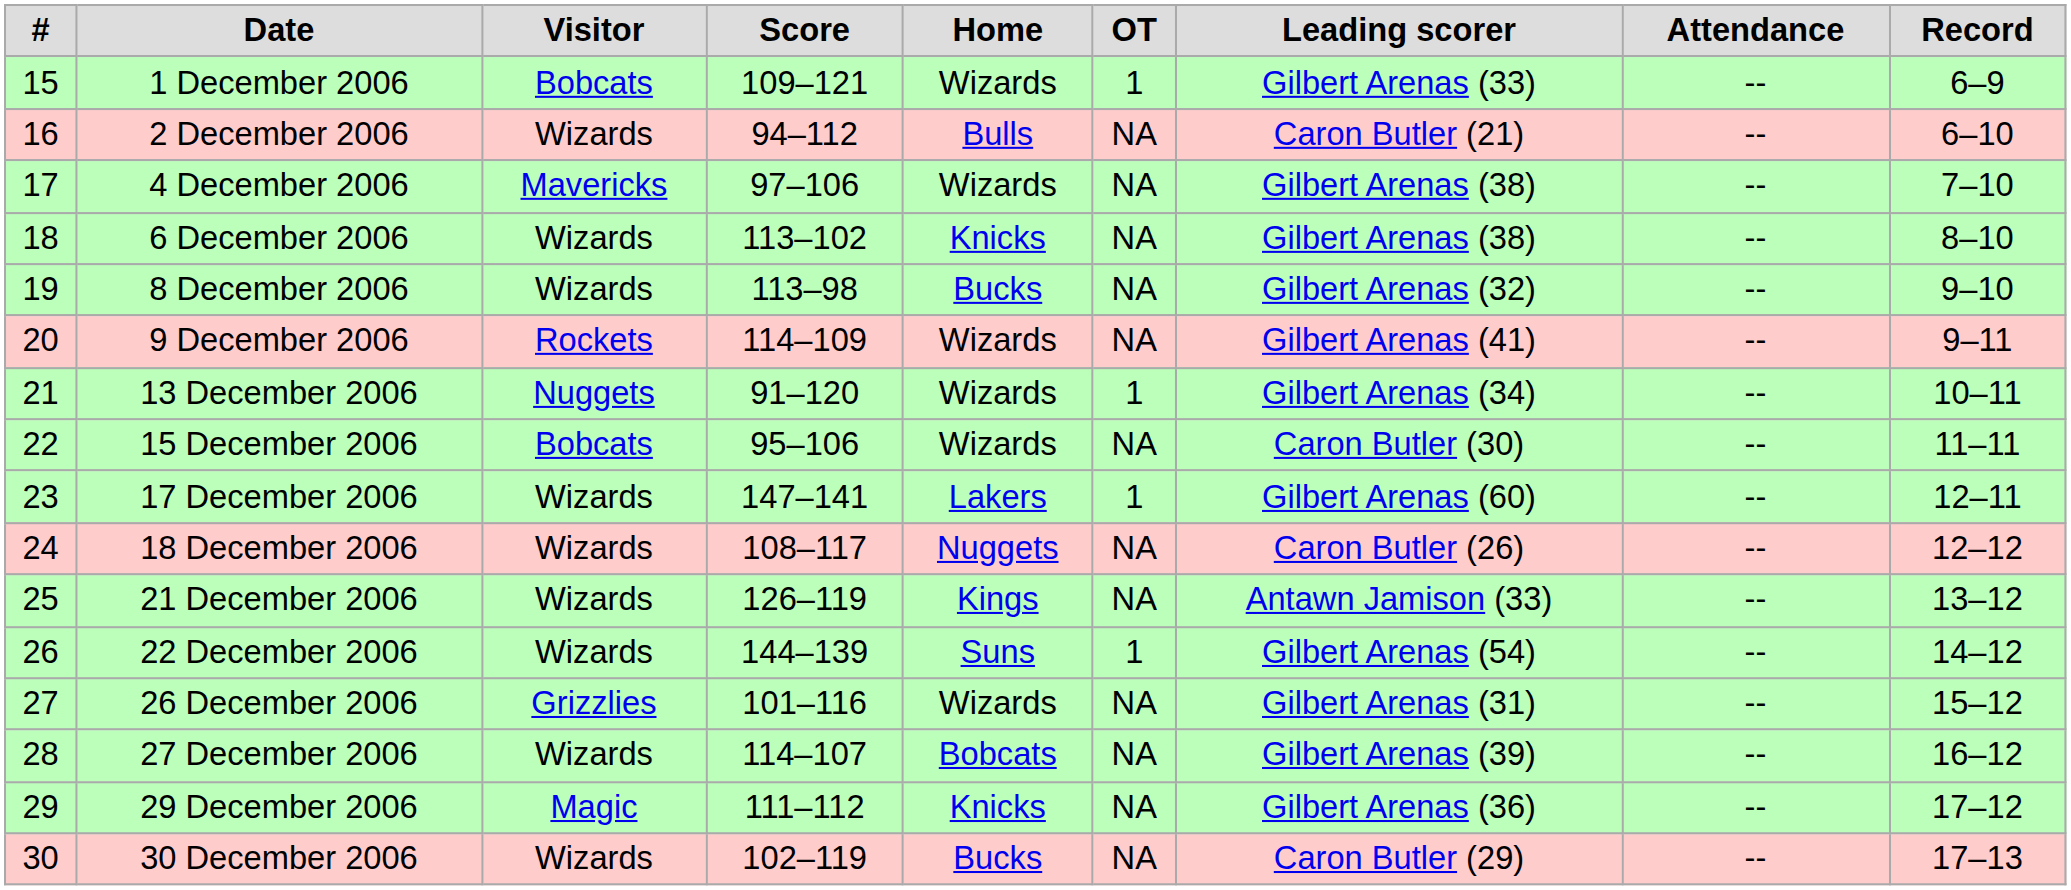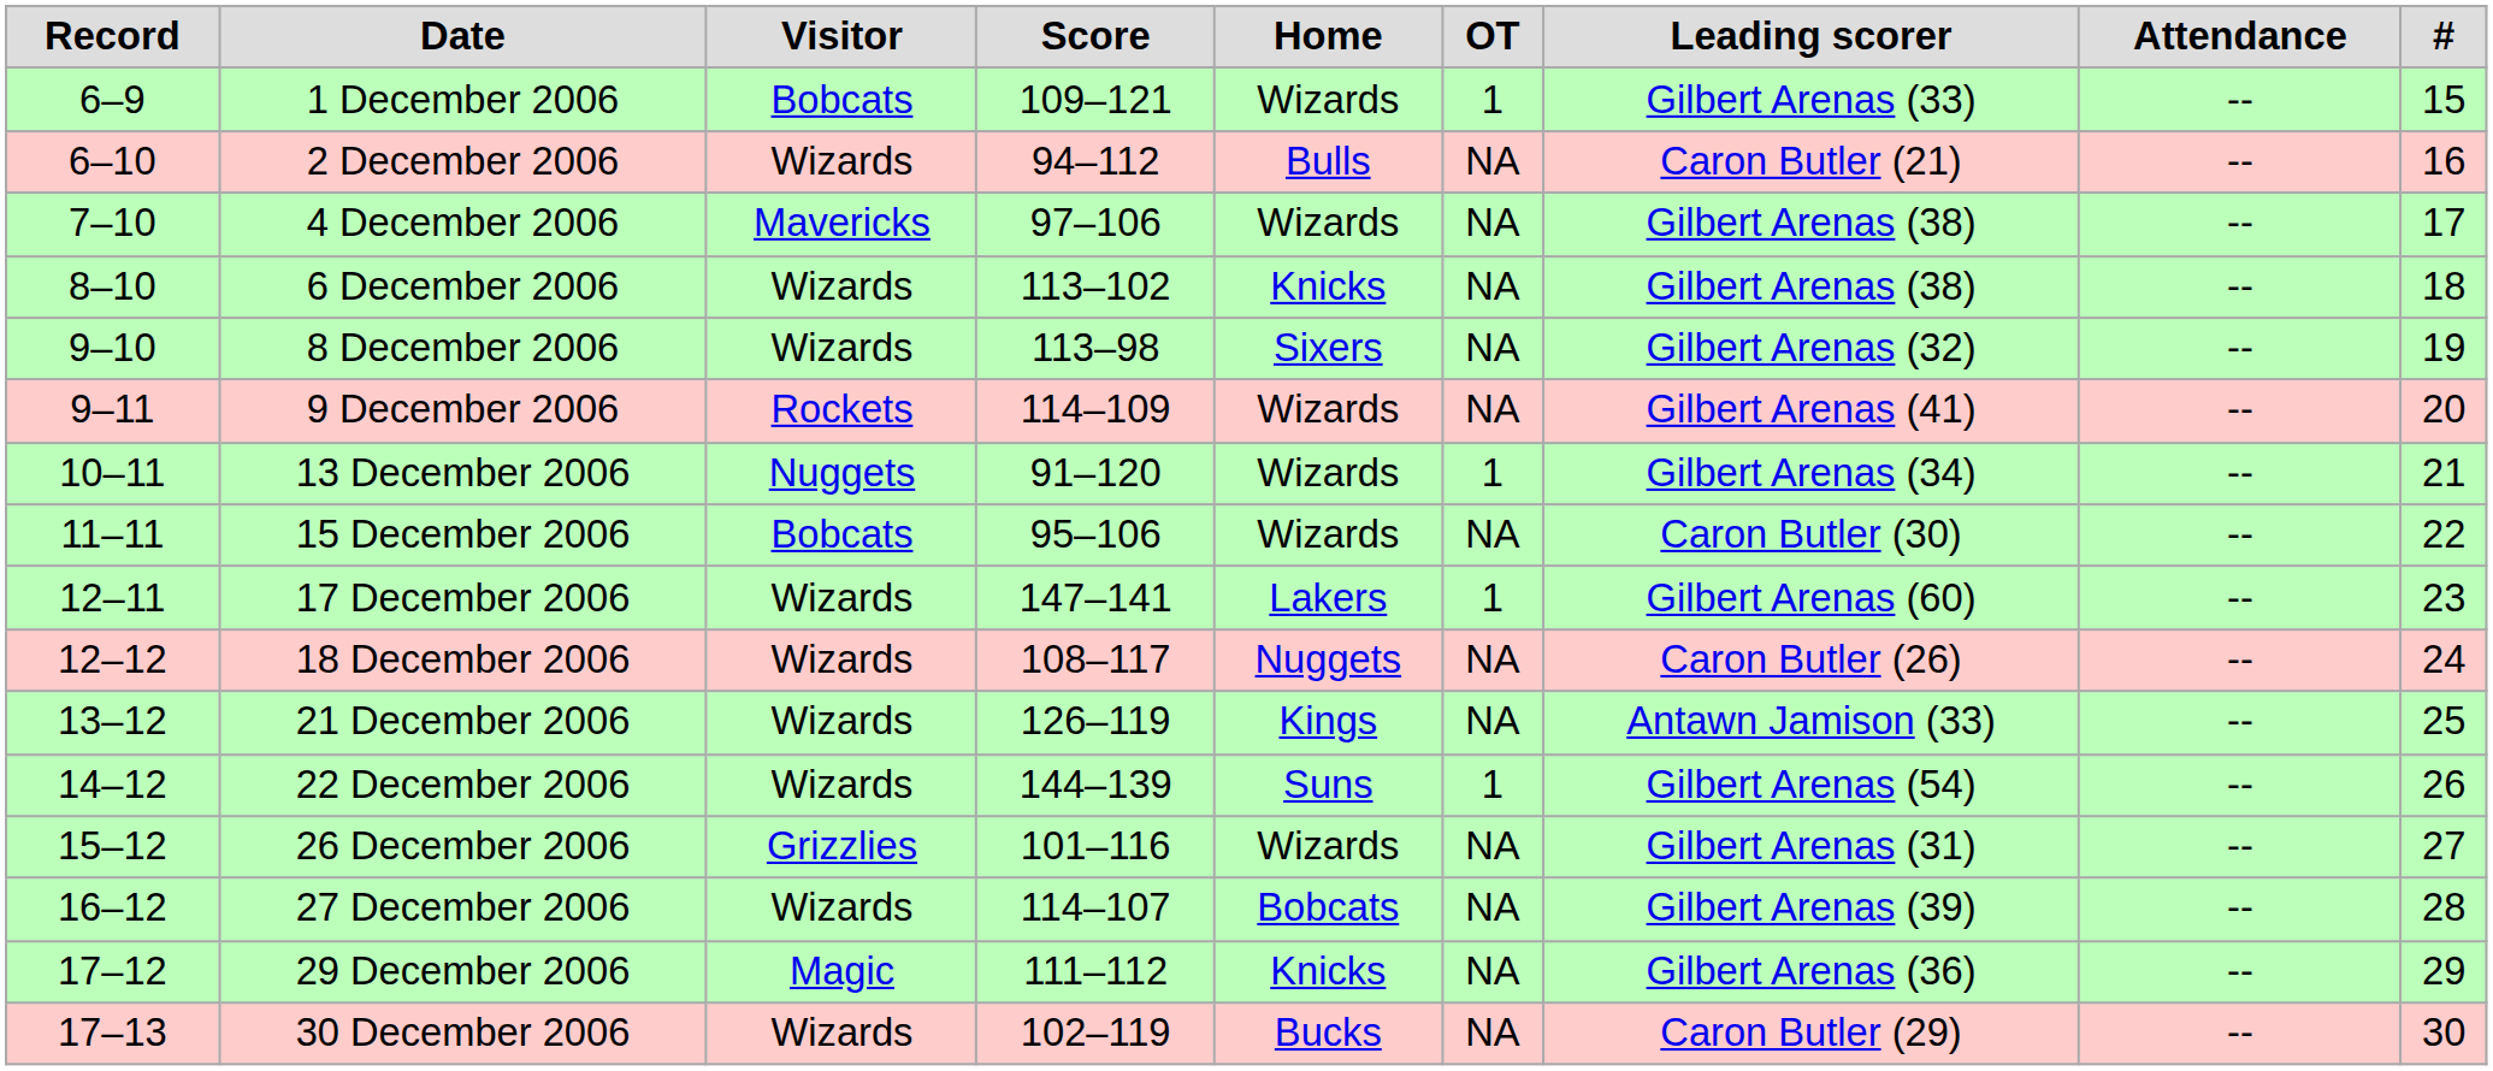columns swapped: # <-> Record
8 December 2006 | Home: Bucks -> Sixers
